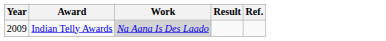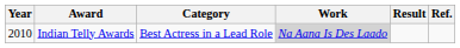+ column: Category | Best Actress in a Lead Role
Indian Telly Awards | Year: 2009 -> 2010
